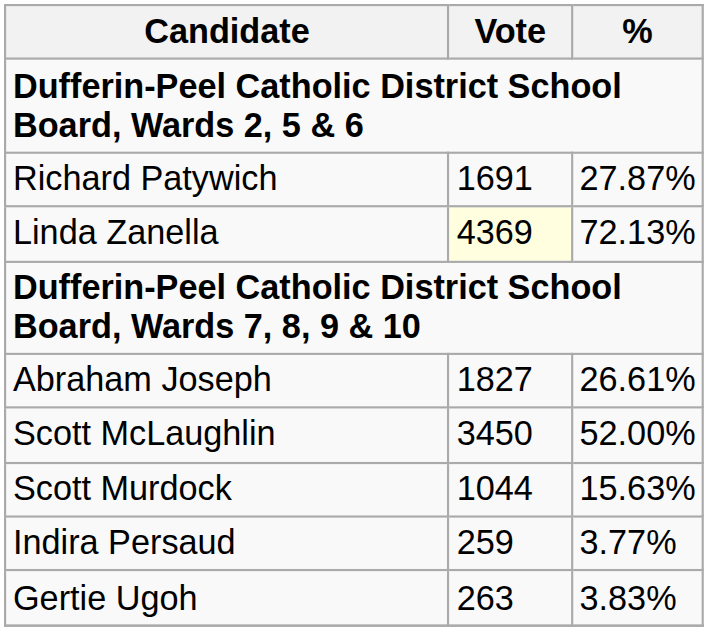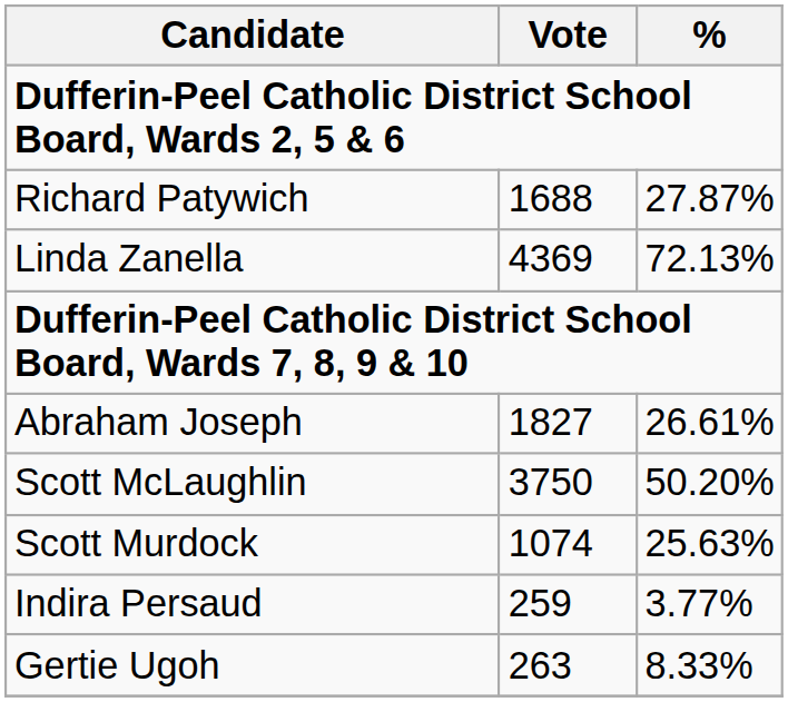Richard Patywich | Vote: 1691 -> 1688
Linda Zanella | Vote: lightyellow background -> no background
Scott McLaughlin | Vote: 3450 -> 3750
Scott McLaughlin | %: 52.00% -> 50.20%
Scott Murdock | Vote: 1044 -> 1074
Scott Murdock | %: 15.63% -> 25.63%
Gertie Ugoh | %: 3.83% -> 8.33%
